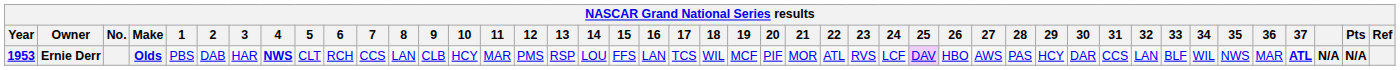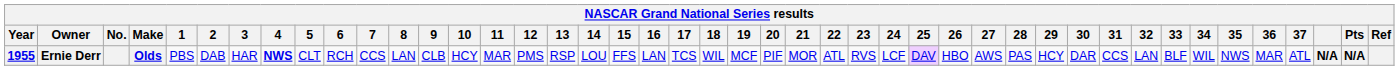Ernie Derr | Year: 1953 -> 1955
Ernie Derr | 37: bold -> normal
